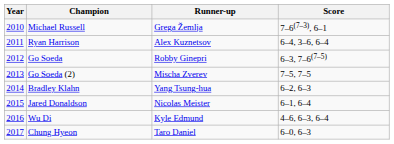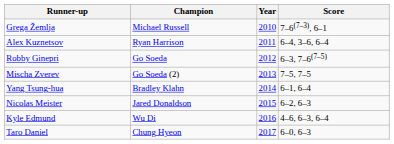columns swapped: Year <-> Runner-up
Bradley Klahn | Score: 6–2, 6–3 -> 6–1, 6–4
Jared Donaldson | Score: 6–1, 6–4 -> 6–2, 6–3
